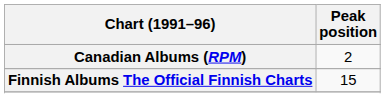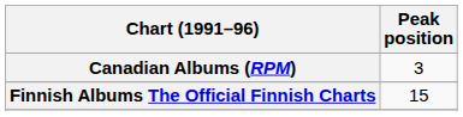Canadian Albums (RPM) | Peak position: 2 -> 3
